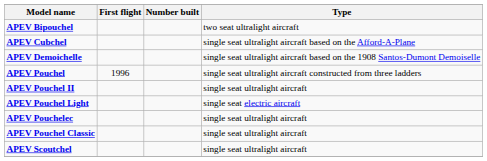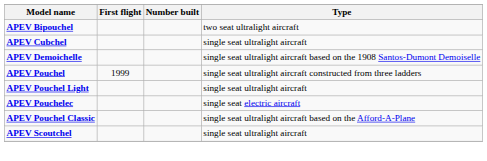APEV Cubchel | Type: single seat ultralight aircraft based on the Afford-A-Plane -> single seat ultralight aircraft
APEV Pouchel | First flight: 1996 -> 1999
- row: APEV Pouchel II | single seat ultralight aircraft
APEV Pouchel Light | Type: single seat electric aircraft -> single seat ultralight aircraft
APEV Pouchelec | Type: single seat ultralight aircraft -> single seat electric aircraft
APEV Pouchel Classic | Type: single seat ultralight aircraft -> single seat ultralight aircraft based on the Afford-A-Plane
